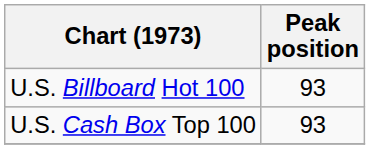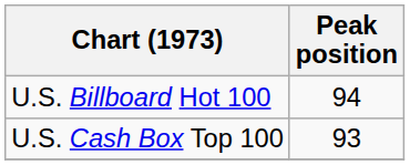U.S. Billboard Hot 100 | Peak position: 93 -> 94
